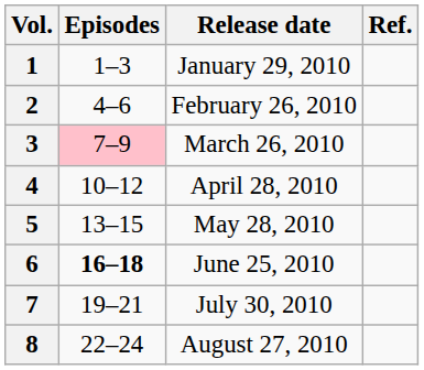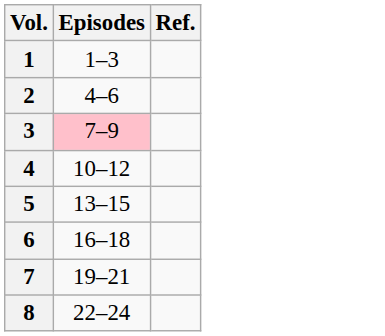- column: Release date | January 29, 2010 | February 26, 2010 | March 26, 2010 | April 28, 2010 | May 28, 2010 | June 25, 2010 | July 30, 2010 | August 27, 2010
6 | Episodes: bold -> normal
